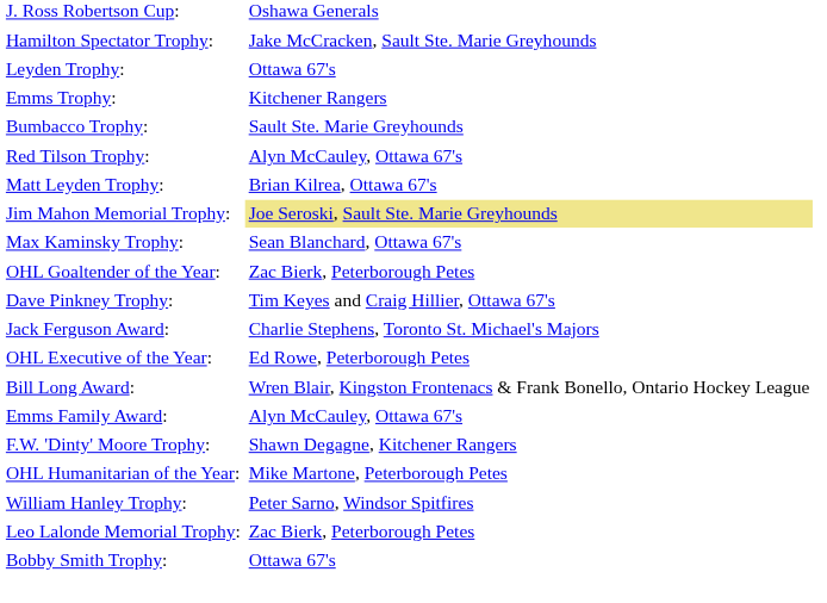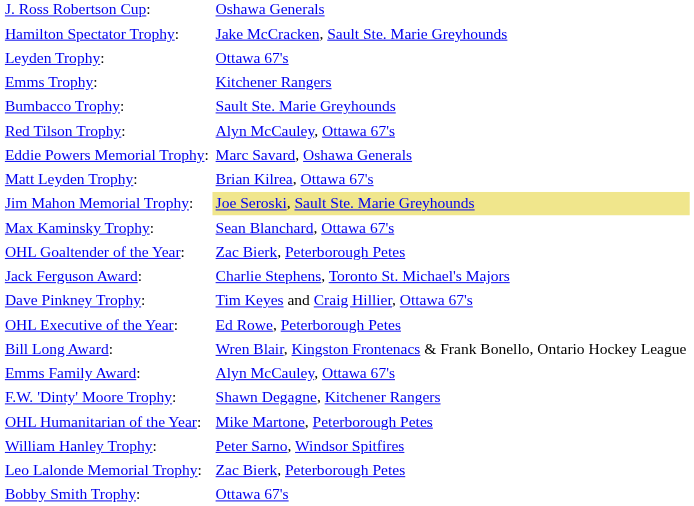+ row: Eddie Powers Memorial Trophy: | Marc Savard, Oshawa Generals
rows swapped: Jack Ferguson Award: <-> Dave Pinkney Trophy:
